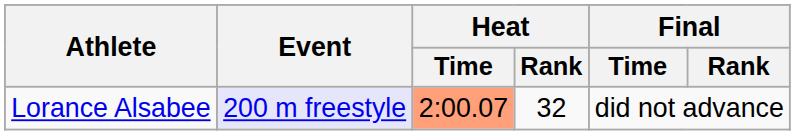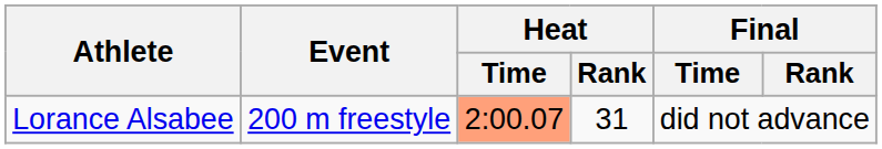Lorance Alsabee | Event: lavender background -> no background
Lorance Alsabee | Heat / Rank: 32 -> 31
